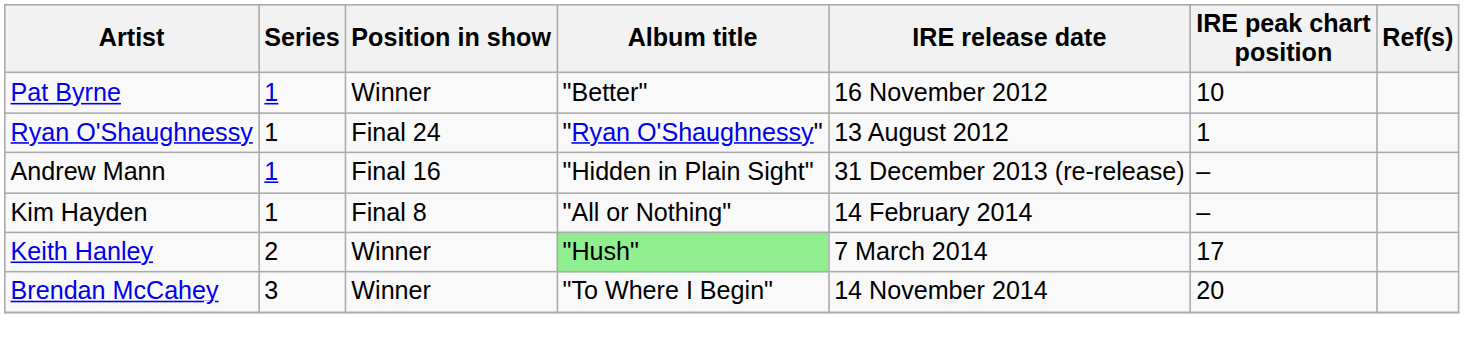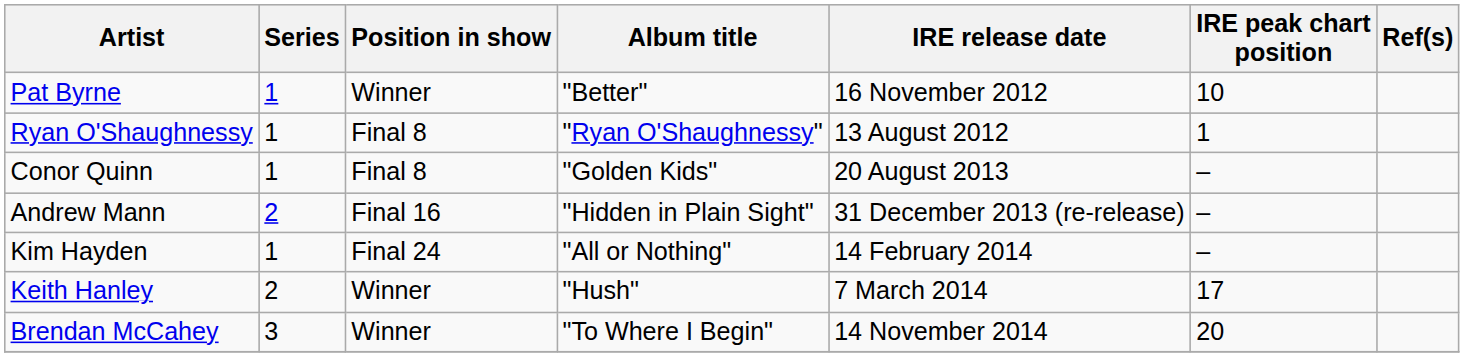Ryan O'Shaughnessy | Position in show: Final 24 -> Final 8
+ row: Conor Quinn | 1 | Final 8 | "Golden Kids" | 20 August 2013 | –
Andrew Mann | Series: 1 -> 2
Kim Hayden | Position in show: Final 8 -> Final 24
Keith Hanley | Album title: lightgreen background -> no background
